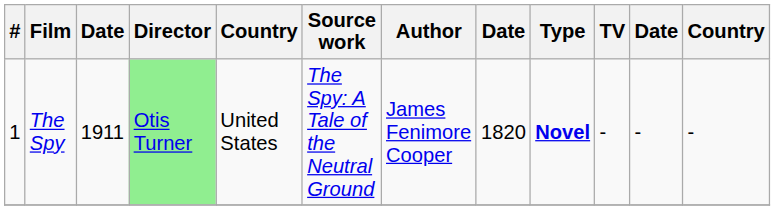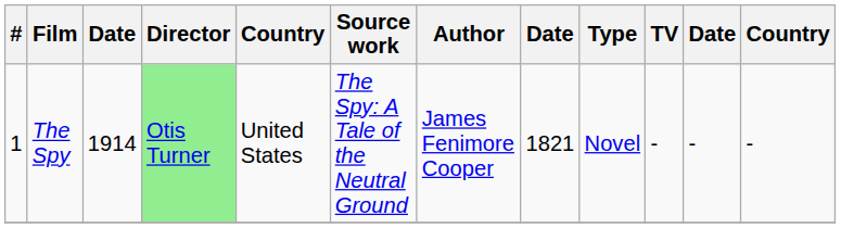The Spy | column 3: 1911 -> 1914
The Spy | column 8: 1820 -> 1821
The Spy | Type: bold -> normal
